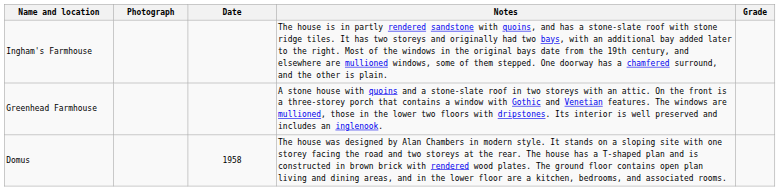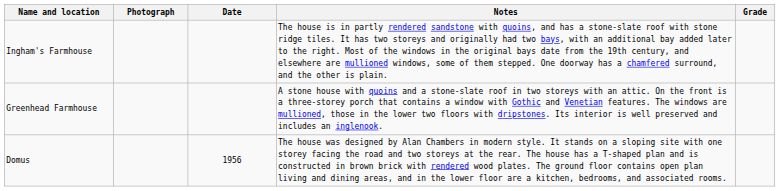Domus | Date: 1958 -> 1956
